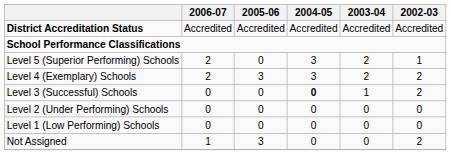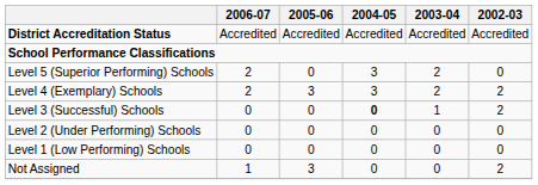Level 5 (Superior Performing) Schools | 2002-03: 1 -> 0
